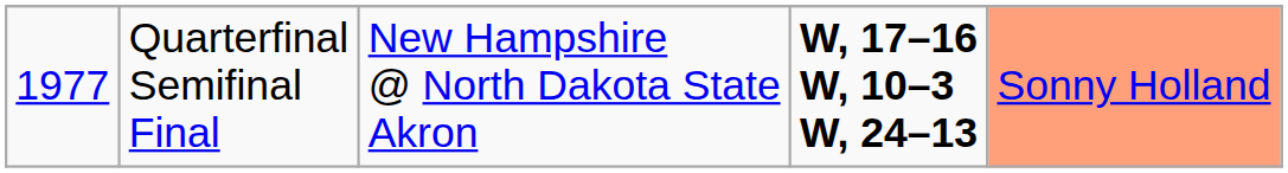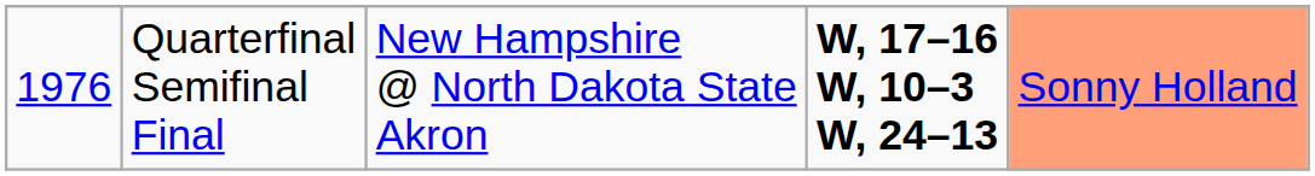Quarterfinal Semifinal Final | column 1: 1977 -> 1976
